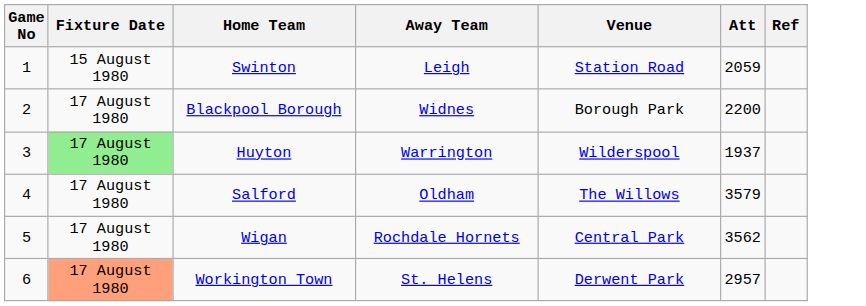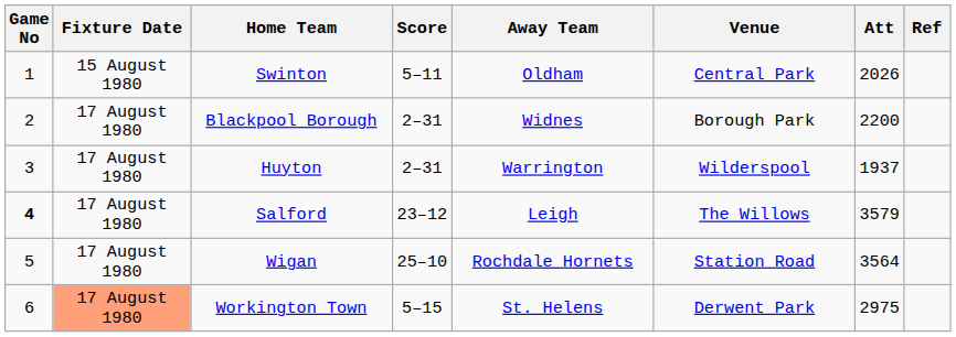+ column: Score | 5–11 | 2–31 | 2–31 | 23–12 | 25–10 | 5–15
Swinton | Away Team: Leigh -> Oldham
Swinton | Venue: Station Road -> Central Park
Swinton | Att: 2059 -> 2026
Huyton | Fixture Date: lightgreen background -> no background
Salford | Game No: normal -> bold
Salford | Away Team: Oldham -> Leigh
Wigan | Venue: Central Park -> Station Road
Wigan | Att: 3562 -> 3564
Workington Town | Att: 2957 -> 2975
